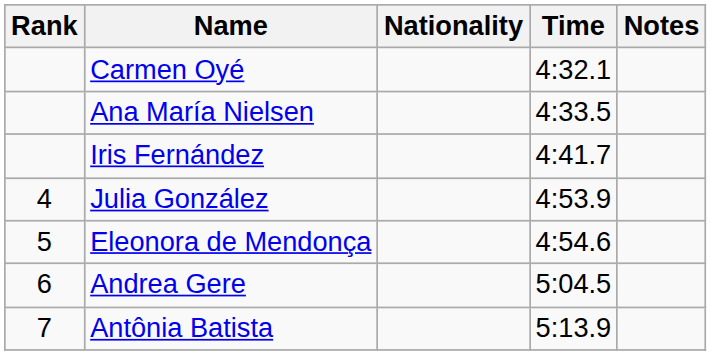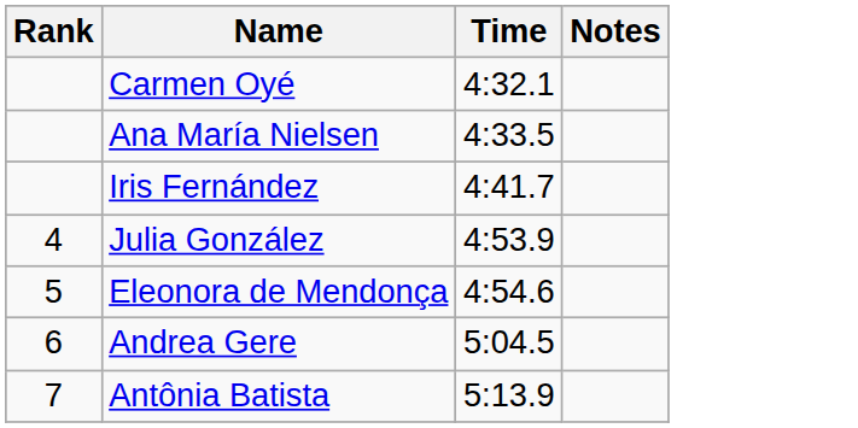- column: Nationality
